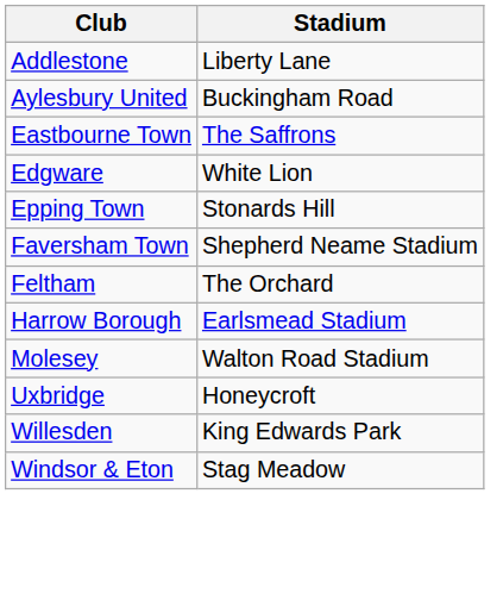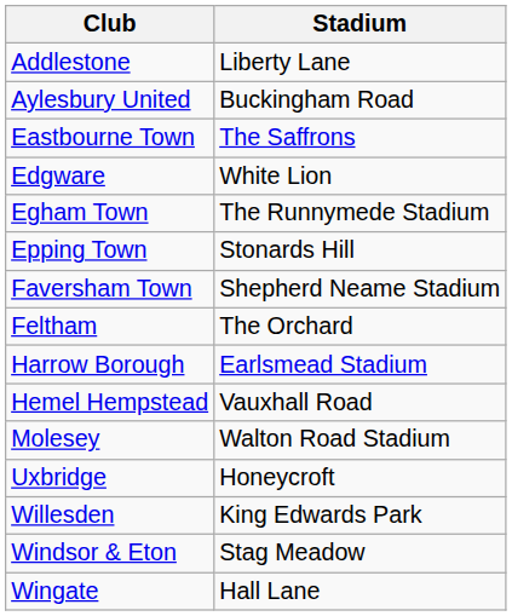+ row: Egham Town | The Runnymede Stadium
+ row: Hemel Hempstead | Vauxhall Road
+ row: Wingate | Hall Lane
